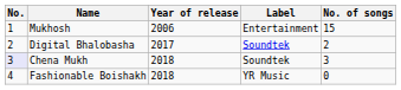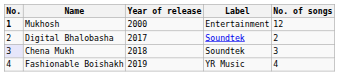Mukhosh | No.: normal -> bold
Mukhosh | Year of release: 2006 -> 2000
Mukhosh | No. of songs: 15 -> 12
Fashionable Boishakh | Year of release: 2018 -> 2019
Fashionable Boishakh | No. of songs: 0 -> 4
